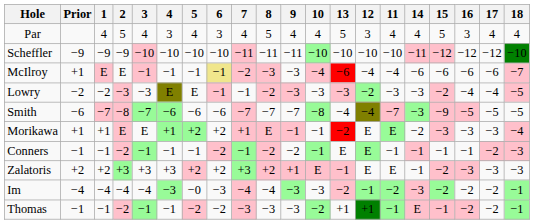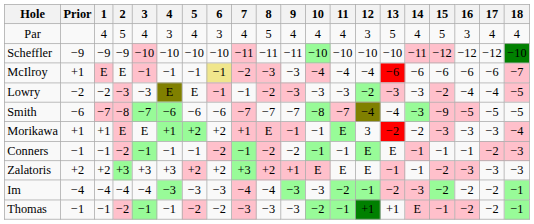columns swapped: 11 <-> 13
Morikawa | 12: E -> 3
Im | 5: −0 -> −3
